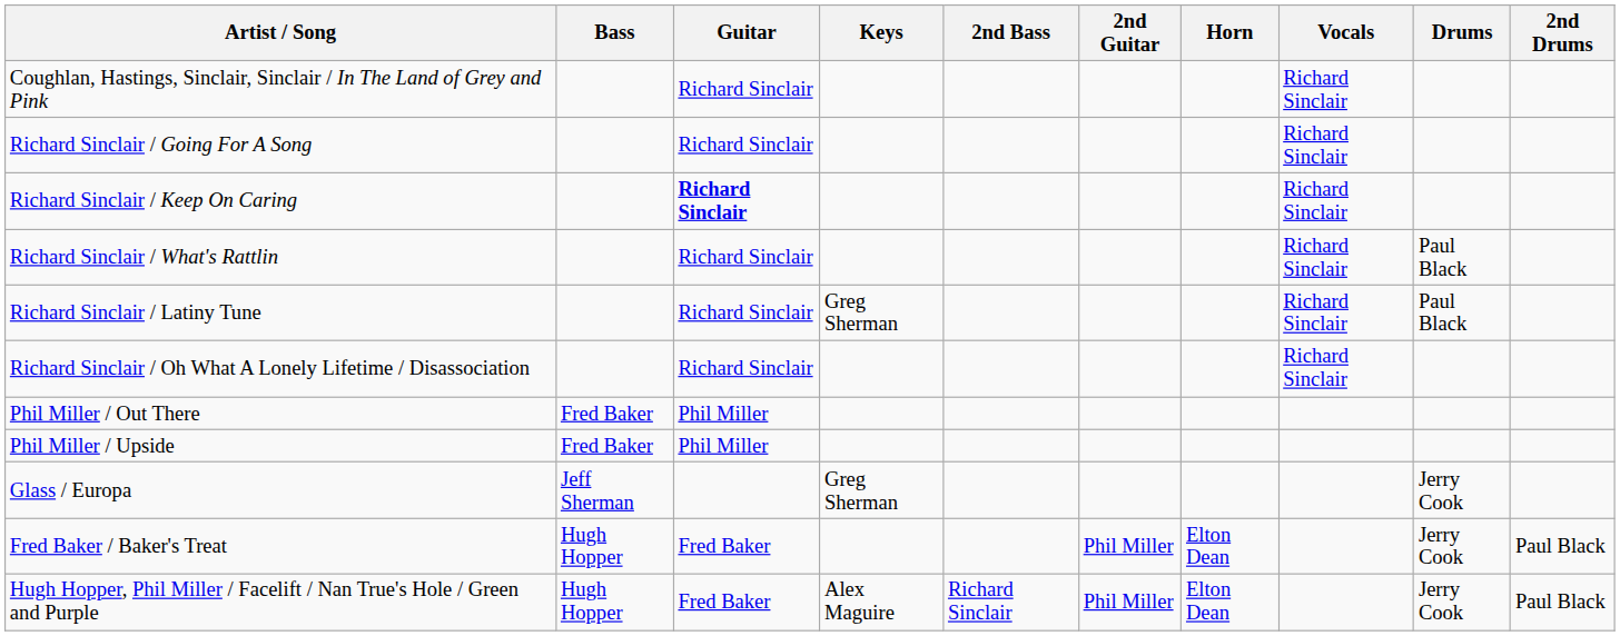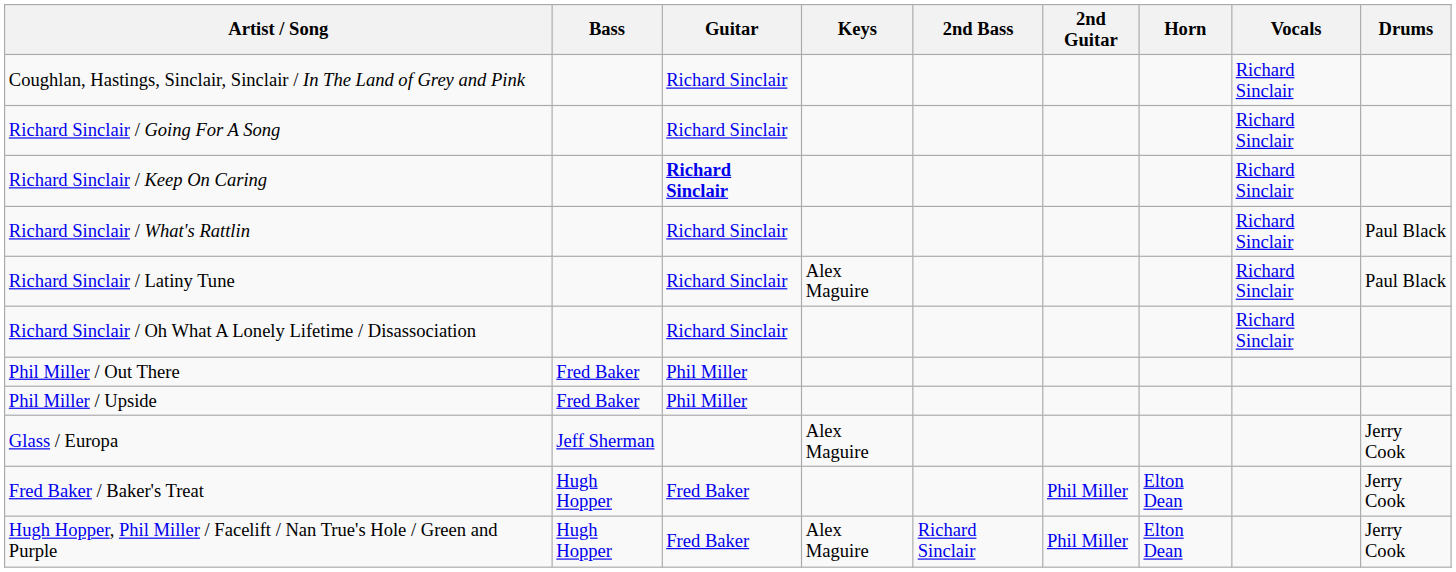- column: 2nd Drums | Paul Black | Paul Black
Richard Sinclair / Latiny Tune | Keys: Greg Sherman -> Alex Maguire
Glass / Europa | Keys: Greg Sherman -> Alex Maguire
